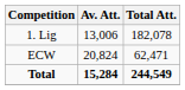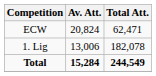rows swapped: 1. Lig <-> ECW
